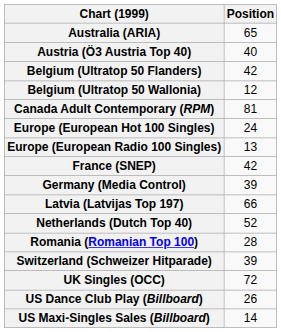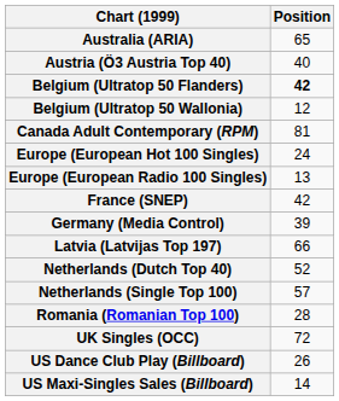Belgium (Ultratop 50 Flanders) | Position: normal -> bold
+ row: Netherlands (Single Top 100) | 57
- row: Switzerland (Schweizer Hitparade) | 39
